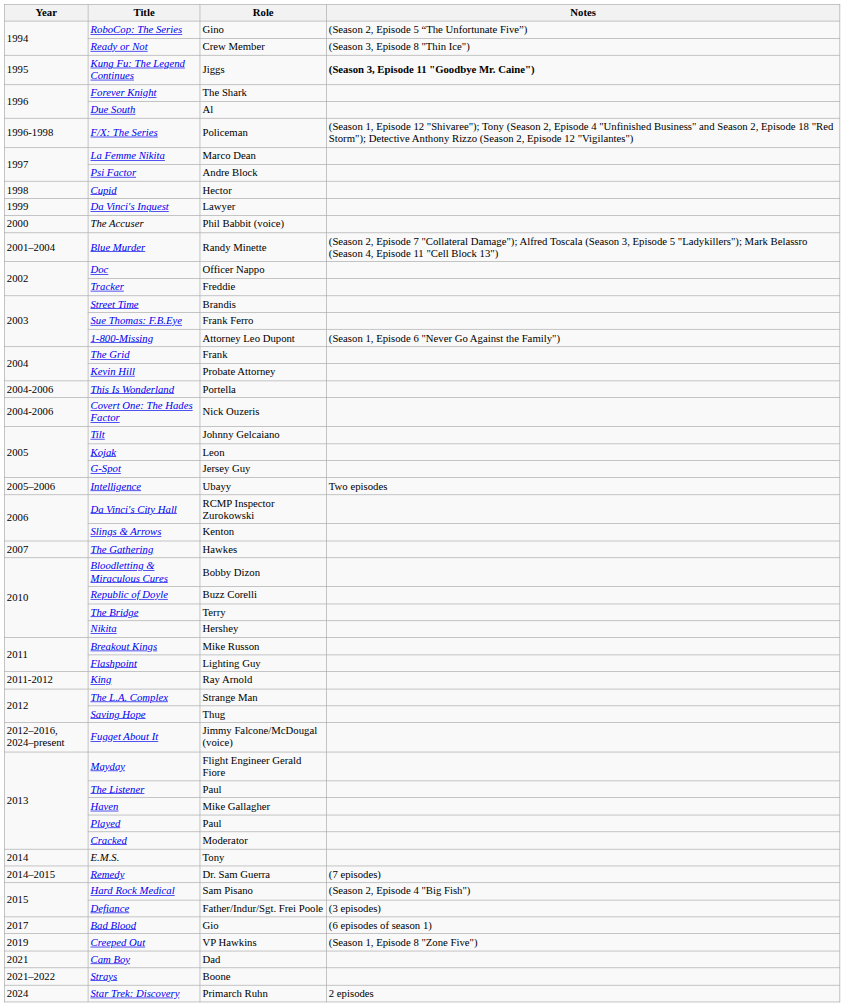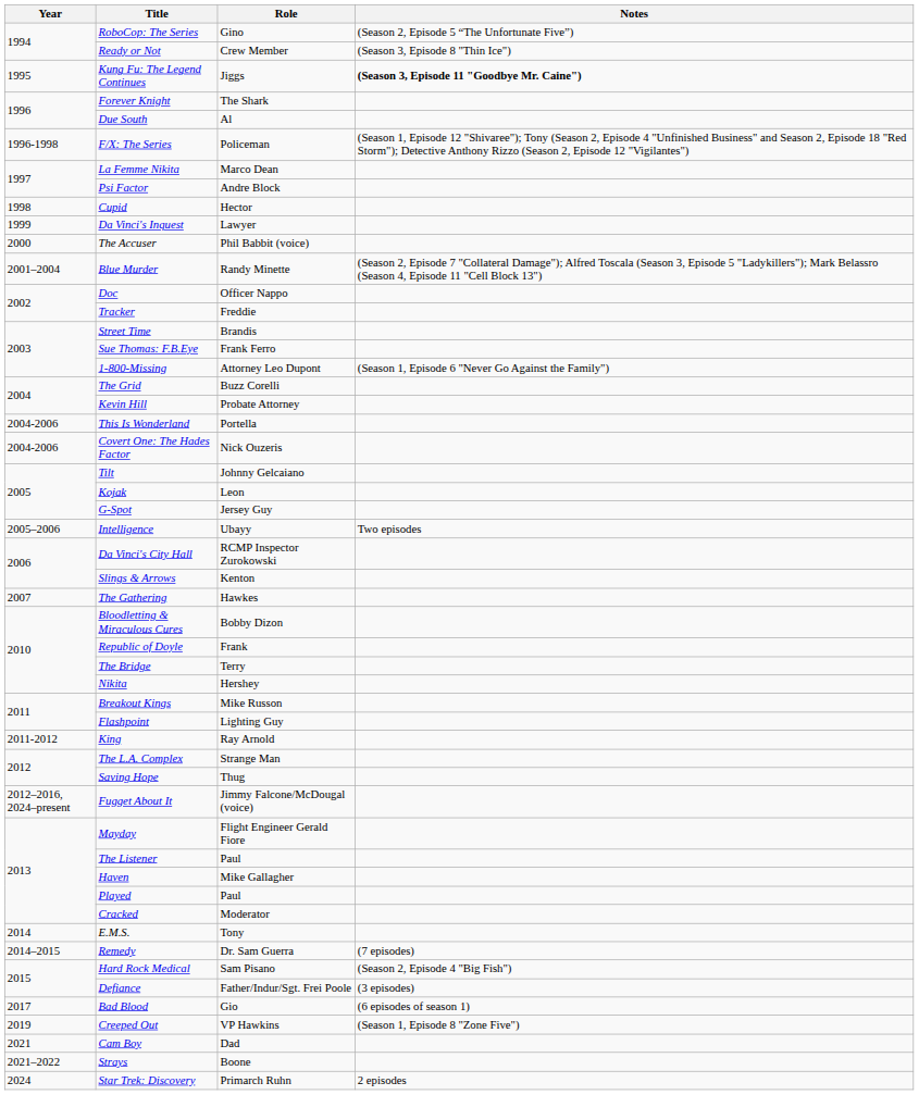The Grid | Role: Frank -> Buzz Corelli
Republic of Doyle | Role: Buzz Corelli -> Frank
